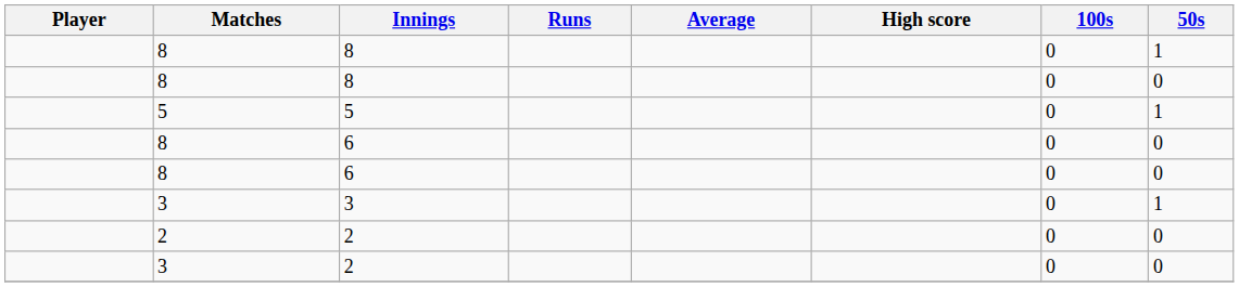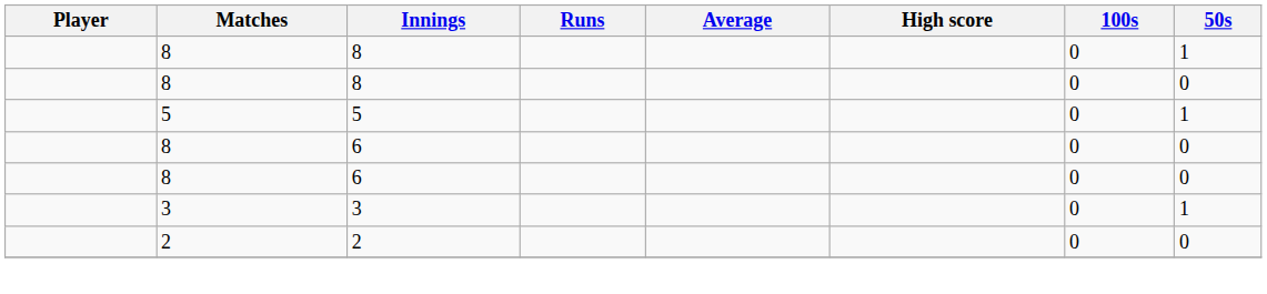- row: 3 | 2 | 0 | 0
